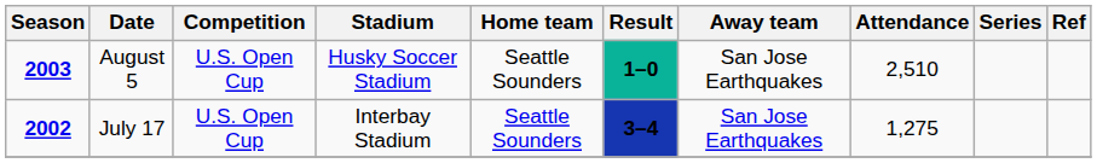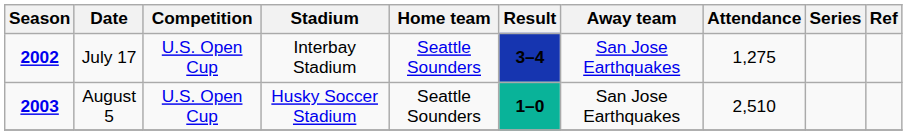rows swapped: July 17 <-> August 5
